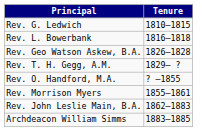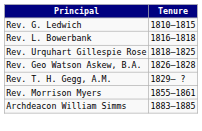+ row: Rev. Urquhart Gillespie Rose | 1818–1825
- row: Rev. O. Handford, M.A. | ? –1855
- row: Rev. John Leslie Main, B.A. | 1862–1883
